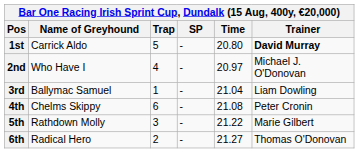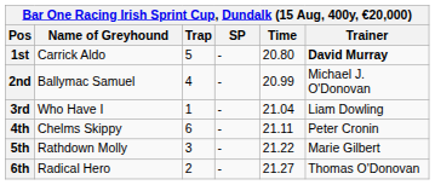2nd | Name of Greyhound: Who Have I -> Ballymac Samuel
2nd | Time: 20.97 -> 20.99
3rd | Name of Greyhound: Ballymac Samuel -> Who Have I
4th | Time: 21.08 -> 21.11
